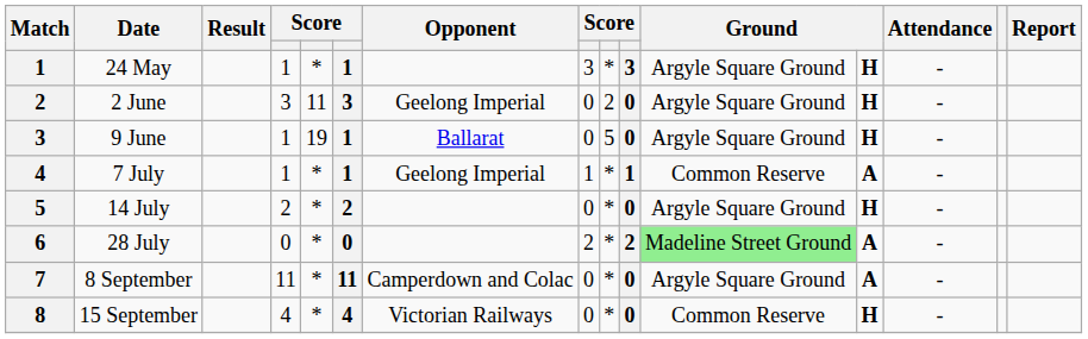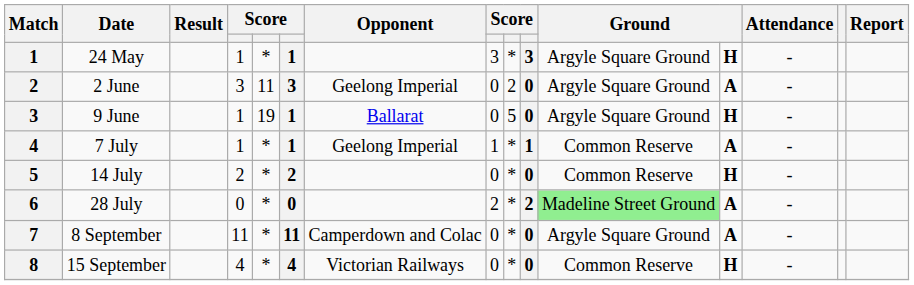2 June | column 12: H -> A
14 July | column 11: Argyle Square Ground -> Common Reserve
